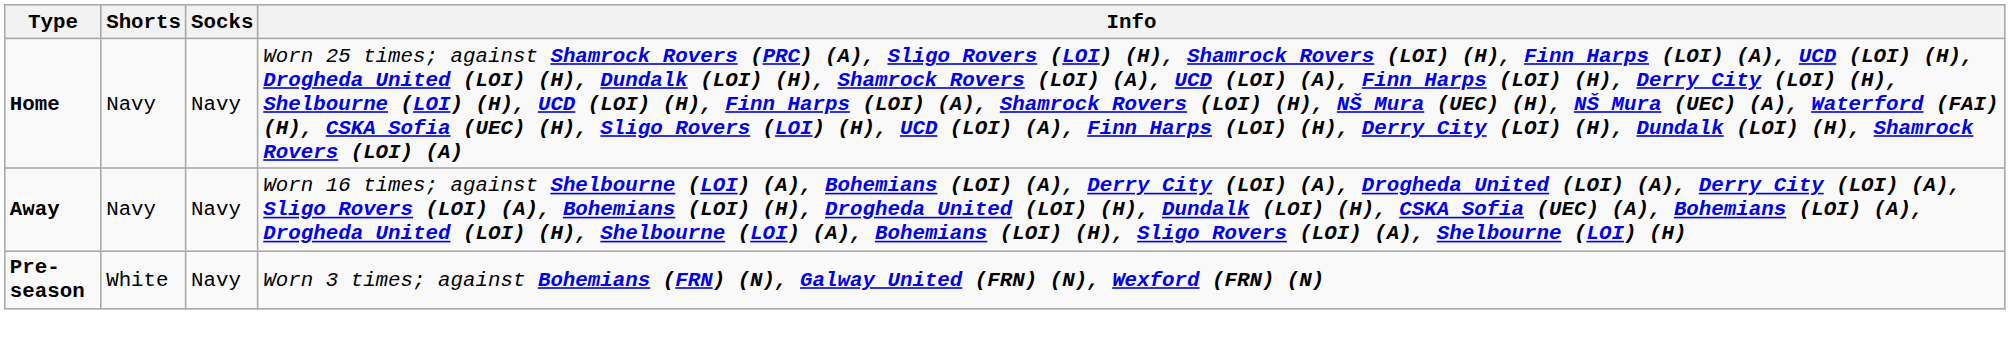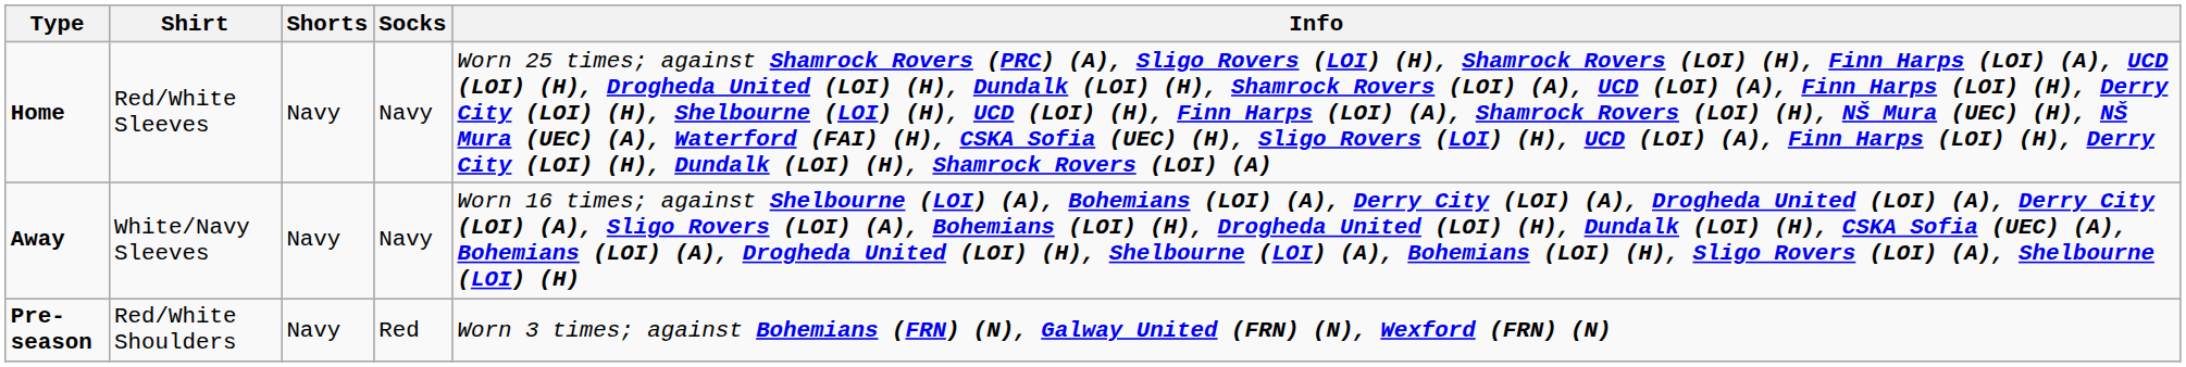+ column: Shirt | Red/White Sleeves | White/Navy Sleeves | Red/White Shoulders
Pre-season | Shorts: White -> Navy
Pre-season | Socks: Navy -> Red
